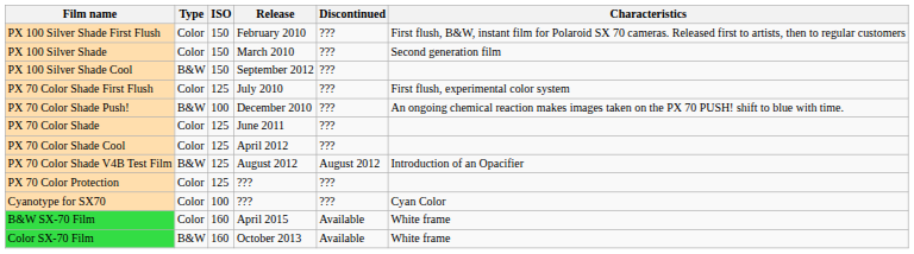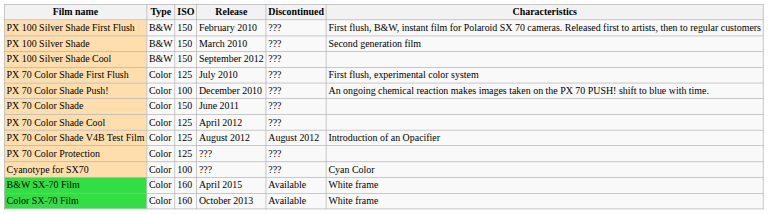PX 100 Silver Shade First Flush | Type: Color -> B&W
PX 100 Silver Shade | Type: Color -> B&W
PX 70 Color Shade Push! | Type: B&W -> Color
PX 70 Color Shade | ISO: 125 -> 150
PX 70 Color Shade V4B Test Film | Type: B&W -> Color
Color SX-70 Film | Type: B&W -> Color
